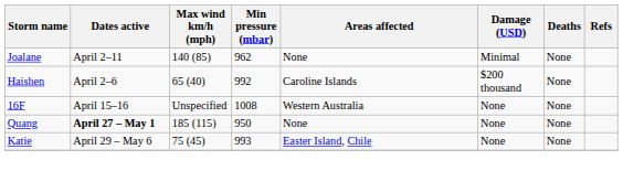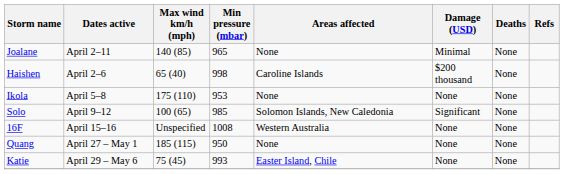Joalane | Min pressure (mbar): 962 -> 965
Haishen | Min pressure (mbar): 992 -> 998
+ row: Ikola | April 5–8 | 175 (110) | 953 | None | None | None
+ row: Solo | April 9–12 | 100 (65) | 985 | Solomon Islands, New Caledonia | Significant | None
Quang | Dates active: bold -> normal
